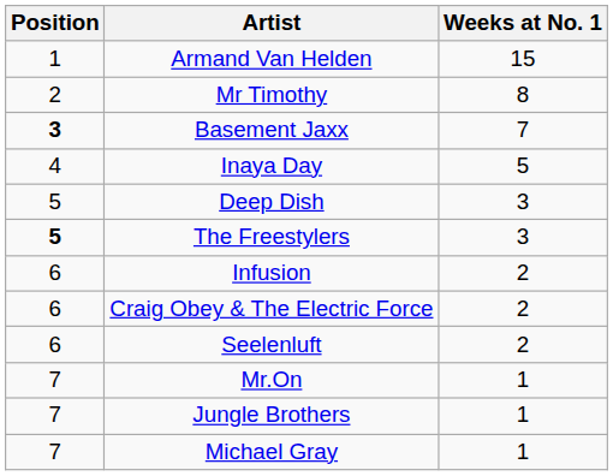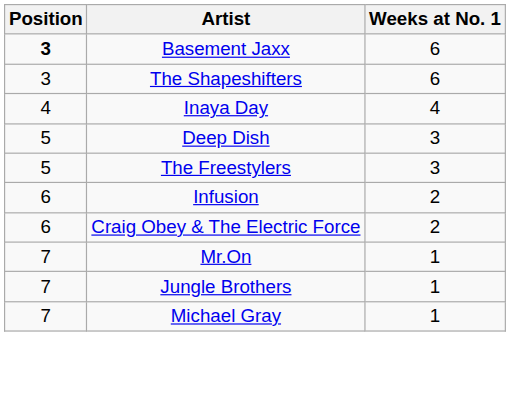- row: 1 | Armand Van Helden | 15
- row: 2 | Mr Timothy | 8
Basement Jaxx | Weeks at No. 1: 7 -> 6
+ row: 3 | The Shapeshifters | 6
Inaya Day | Weeks at No. 1: 5 -> 4
The Freestylers | Position: bold -> normal
- row: 6 | Seelenluft | 2
